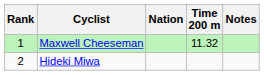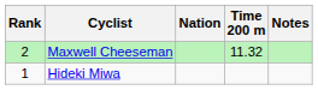Maxwell Cheeseman | Rank: 1 -> 2
Hideki Miwa | Rank: 2 -> 1
